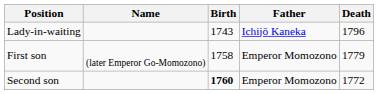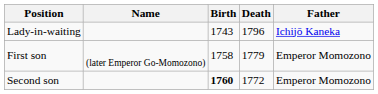columns swapped: Death <-> Father
